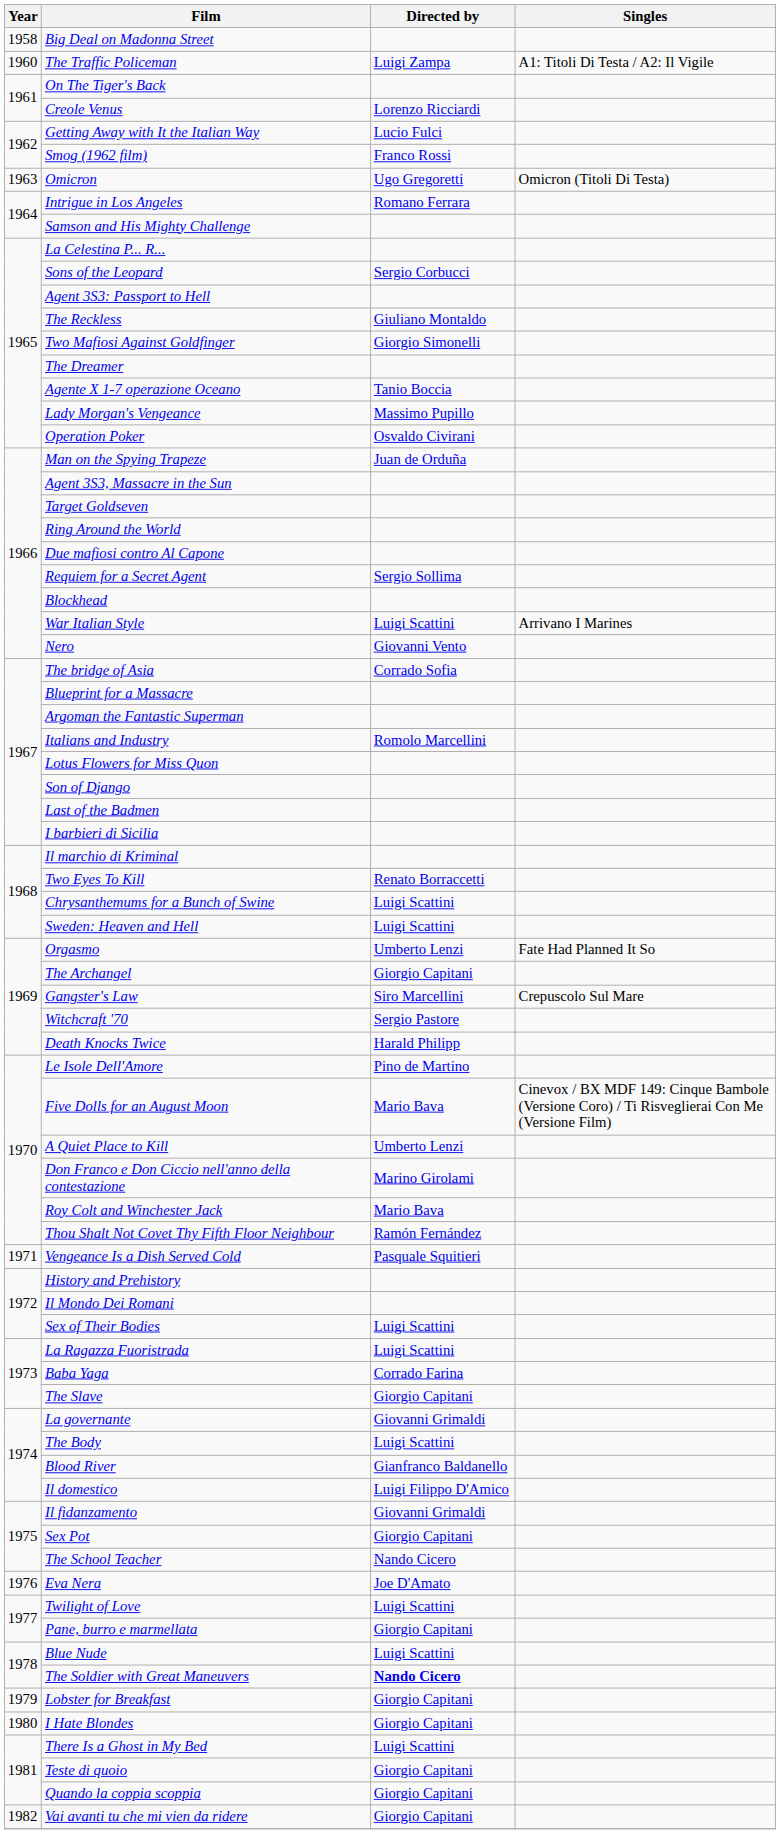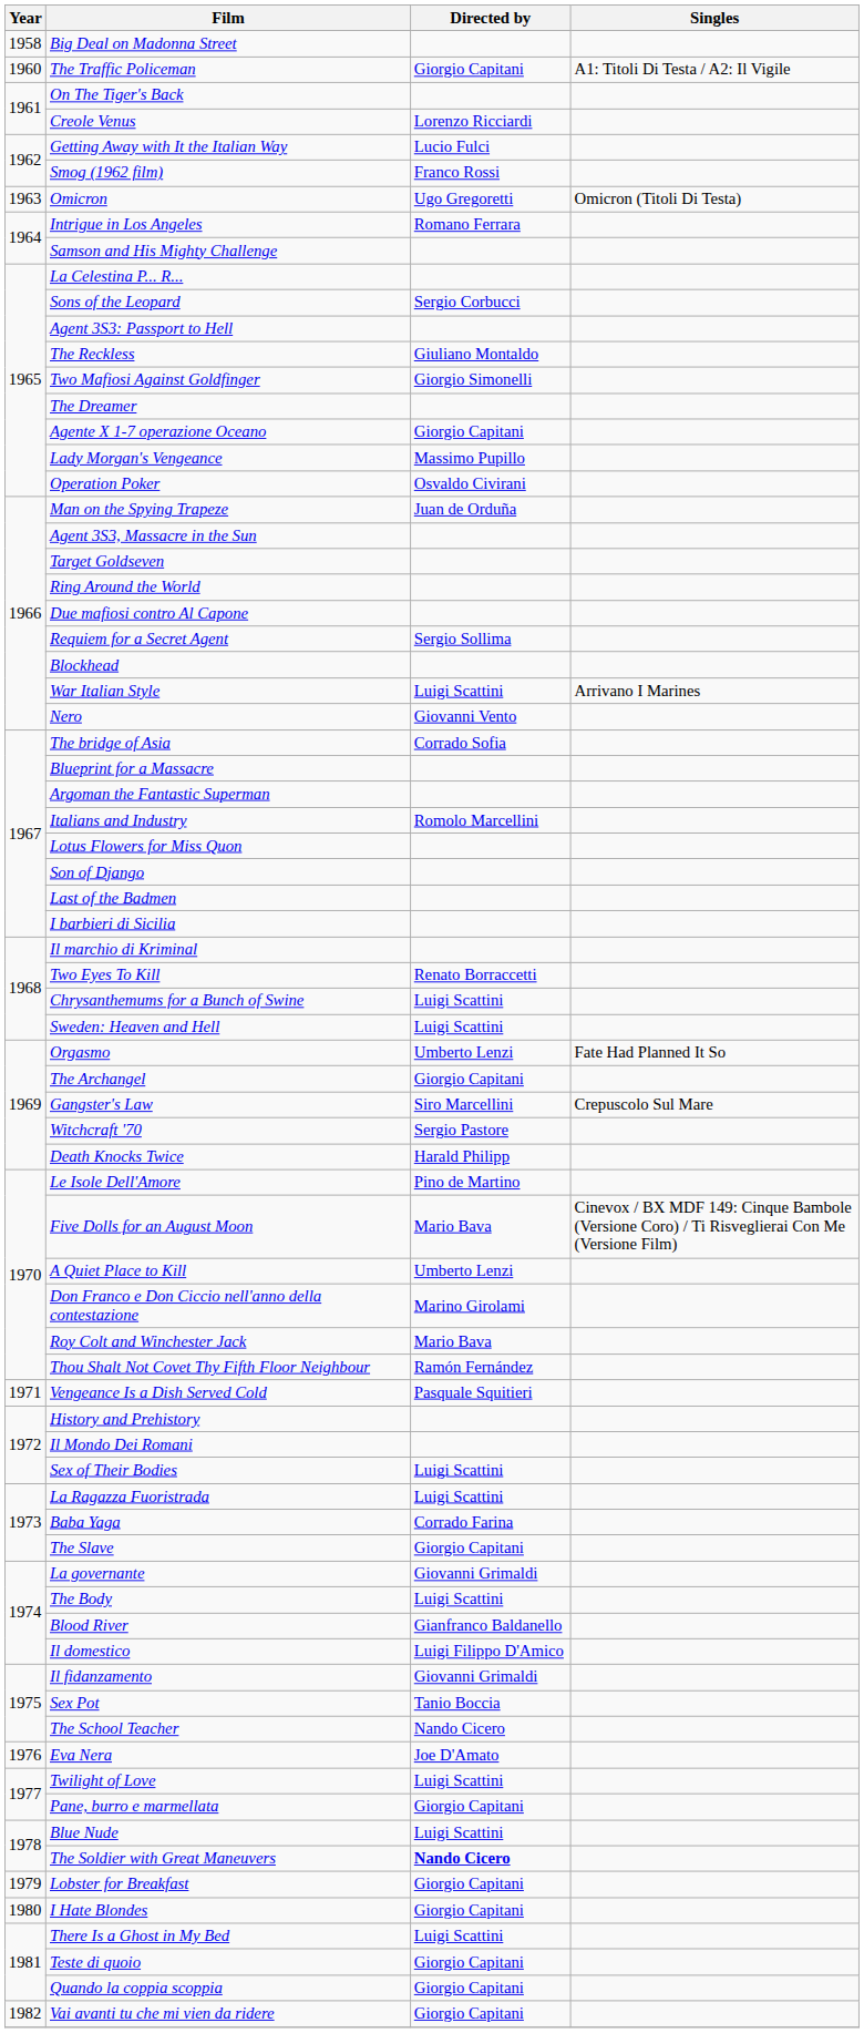The Traffic Policeman | Directed by: Luigi Zampa -> Giorgio Capitani
Agente X 1-7 operazione Oceano | Directed by: Tanio Boccia -> Giorgio Capitani
Sex Pot | Directed by: Giorgio Capitani -> Tanio Boccia
